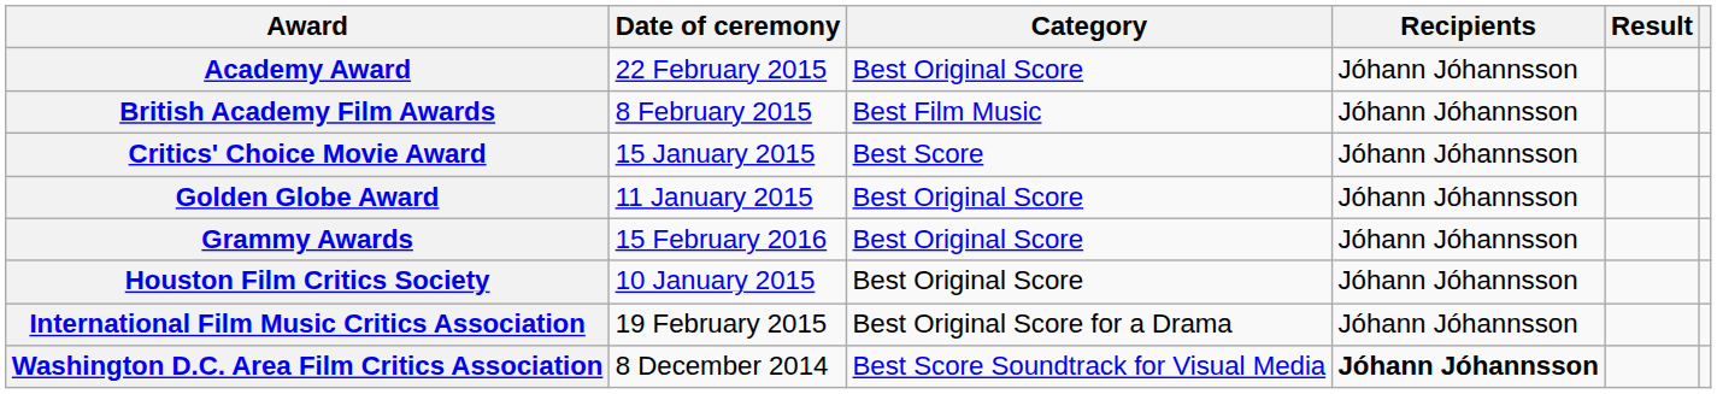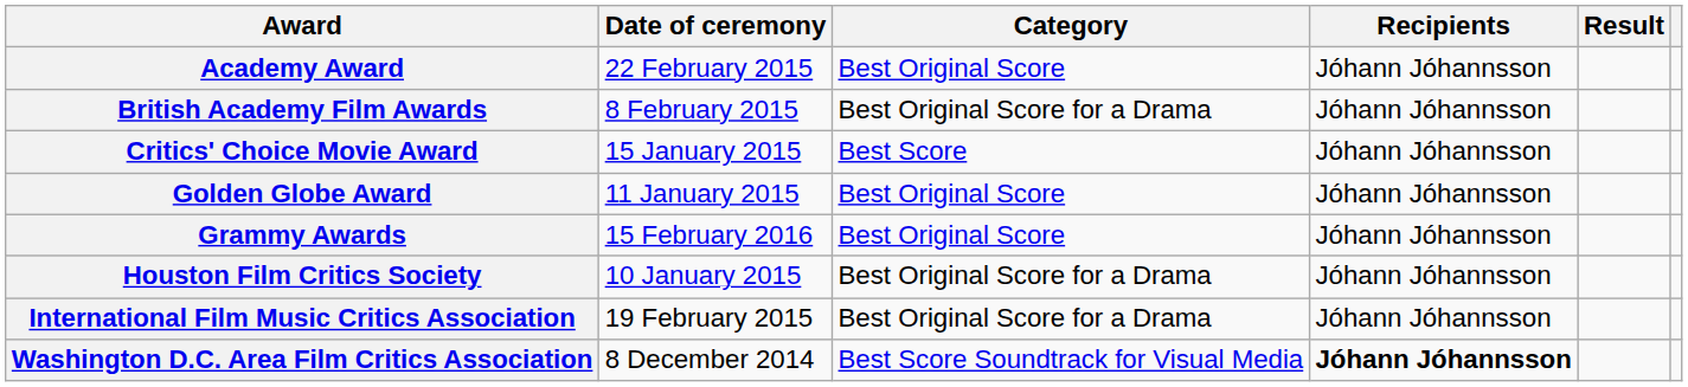British Academy Film Awards | Category: Best Film Music -> Best Original Score for a Drama
Houston Film Critics Society | Category: Best Original Score -> Best Original Score for a Drama
